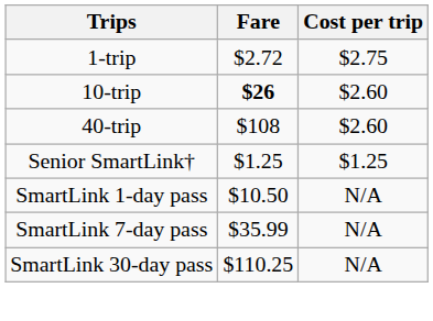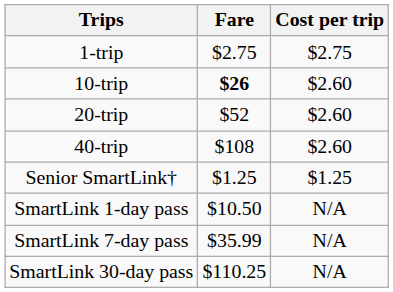1-trip | Fare: $2.72 -> $2.75
+ row: 20-trip | $52 | $2.60
